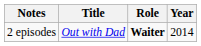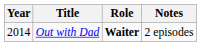columns swapped: Year <-> Notes
